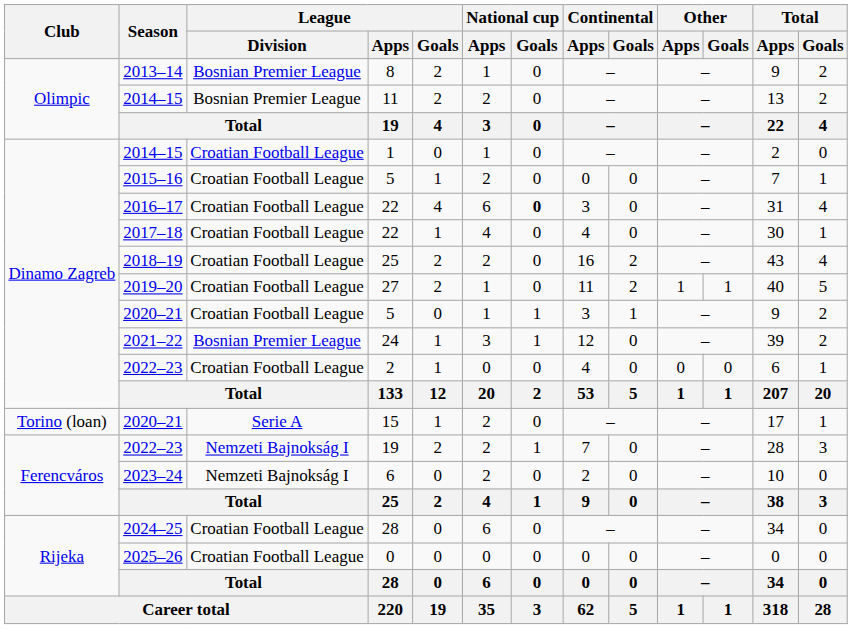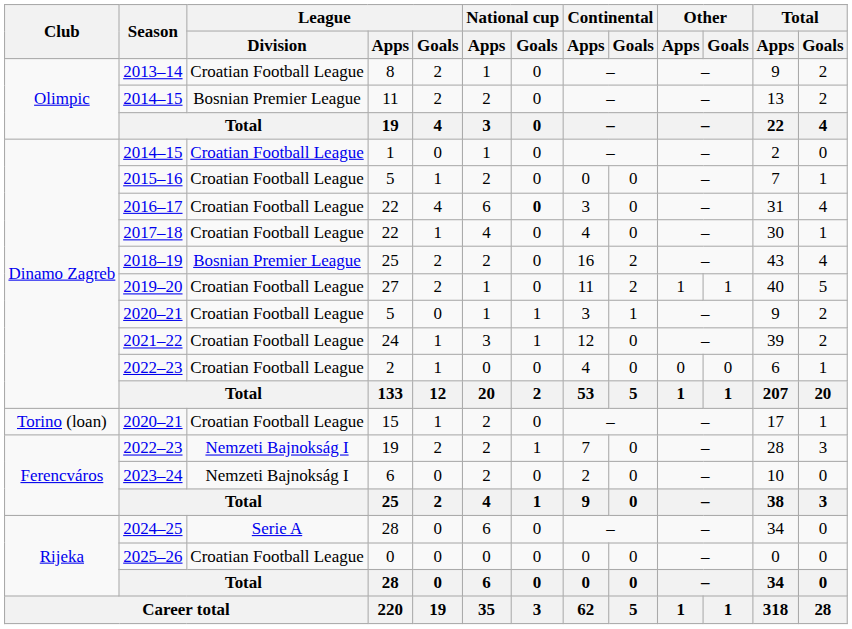8 | League / Division: Bosnian Premier League -> Croatian Football League
2018–19 / 25 | League / Division: Croatian Football League -> Bosnian Premier League
24 | League / Division: Bosnian Premier League -> Croatian Football League
15 | League / Division: Serie A -> Croatian Football League
2024–25 / 28 | League / Division: Croatian Football League -> Serie A
